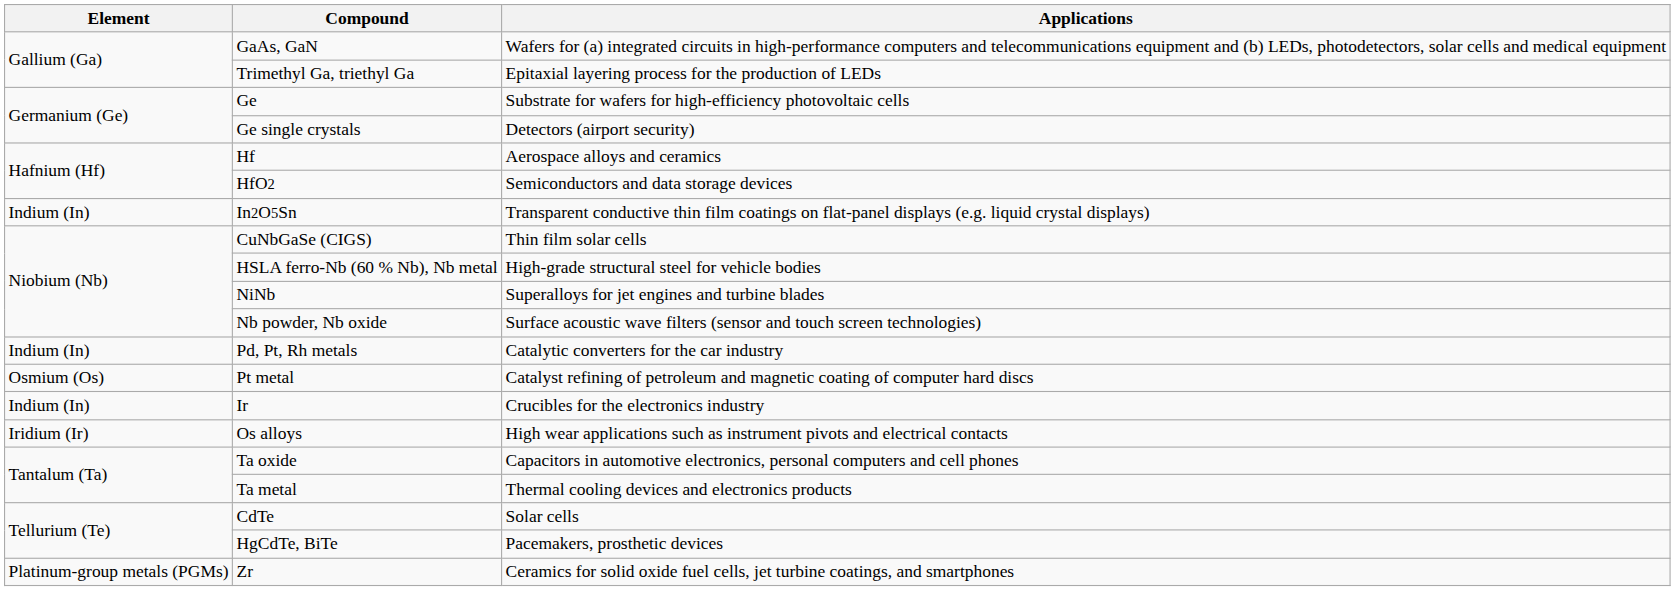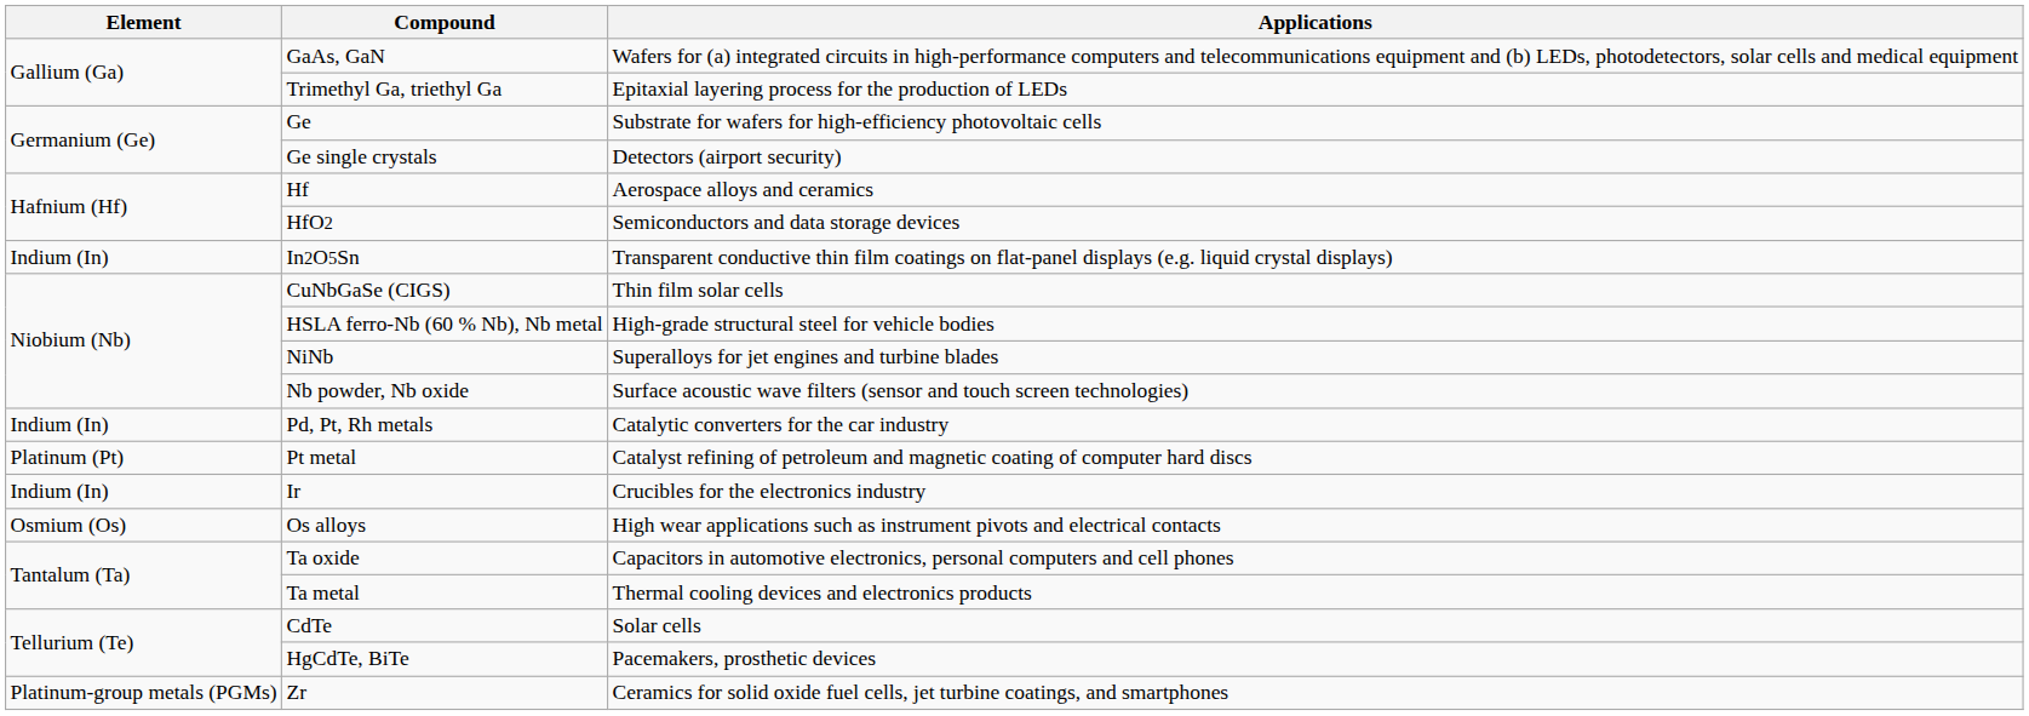Pt metal | Element: Osmium (Os) -> Platinum (Pt)
Os alloys | Element: Iridium (Ir) -> Osmium (Os)
